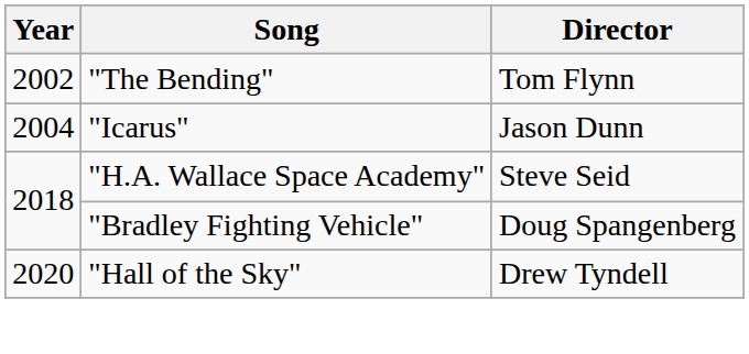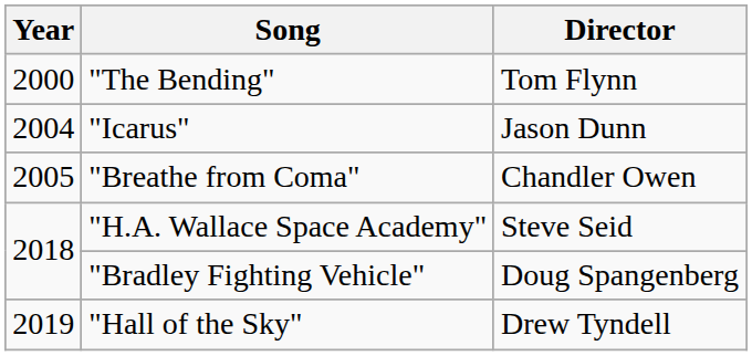"The Bending" | Year: 2002 -> 2000
+ row: 2005 | "Breathe from Coma" | Chandler Owen
"Hall of the Sky" | Year: 2020 -> 2019
